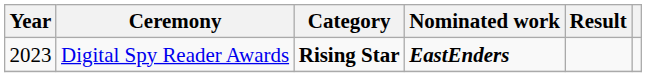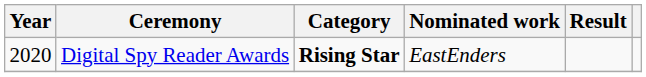Digital Spy Reader Awards | Year: 2023 -> 2020
Digital Spy Reader Awards | Nominated work: bold -> normal
